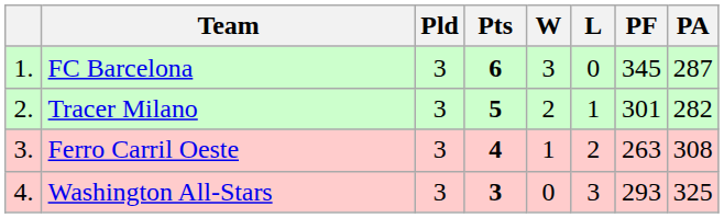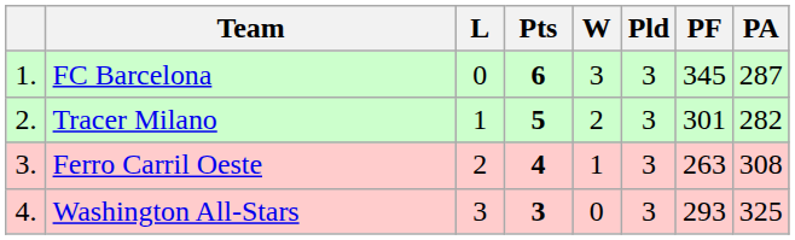columns swapped: Pld <-> L
